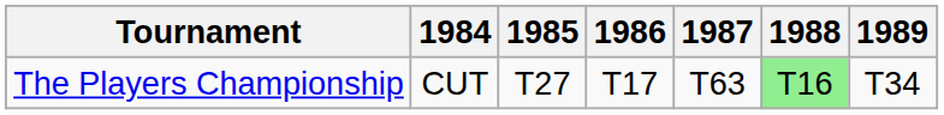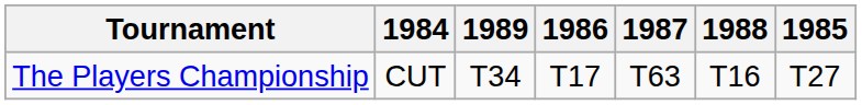columns swapped: 1985 <-> 1989
The Players Championship | 1988: lightgreen background -> no background
